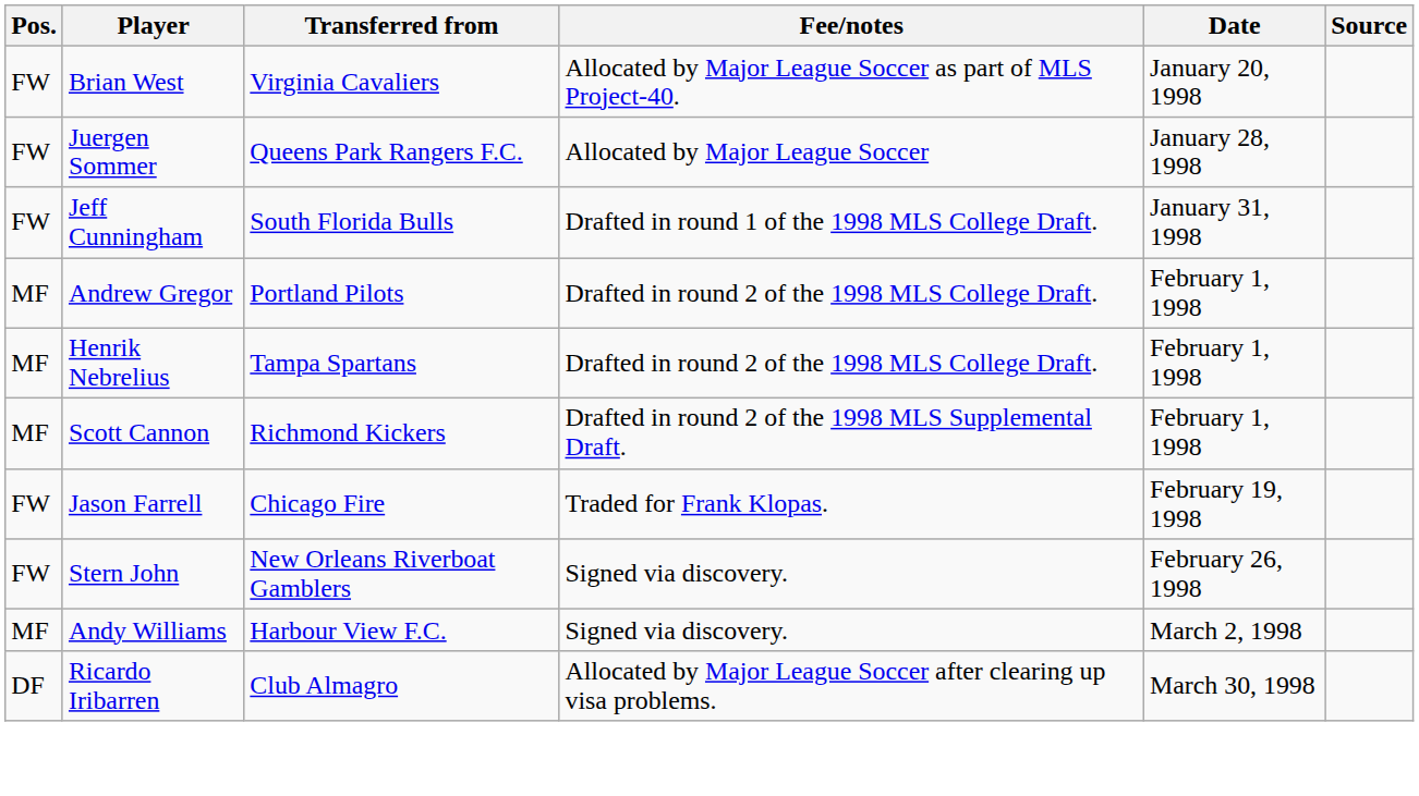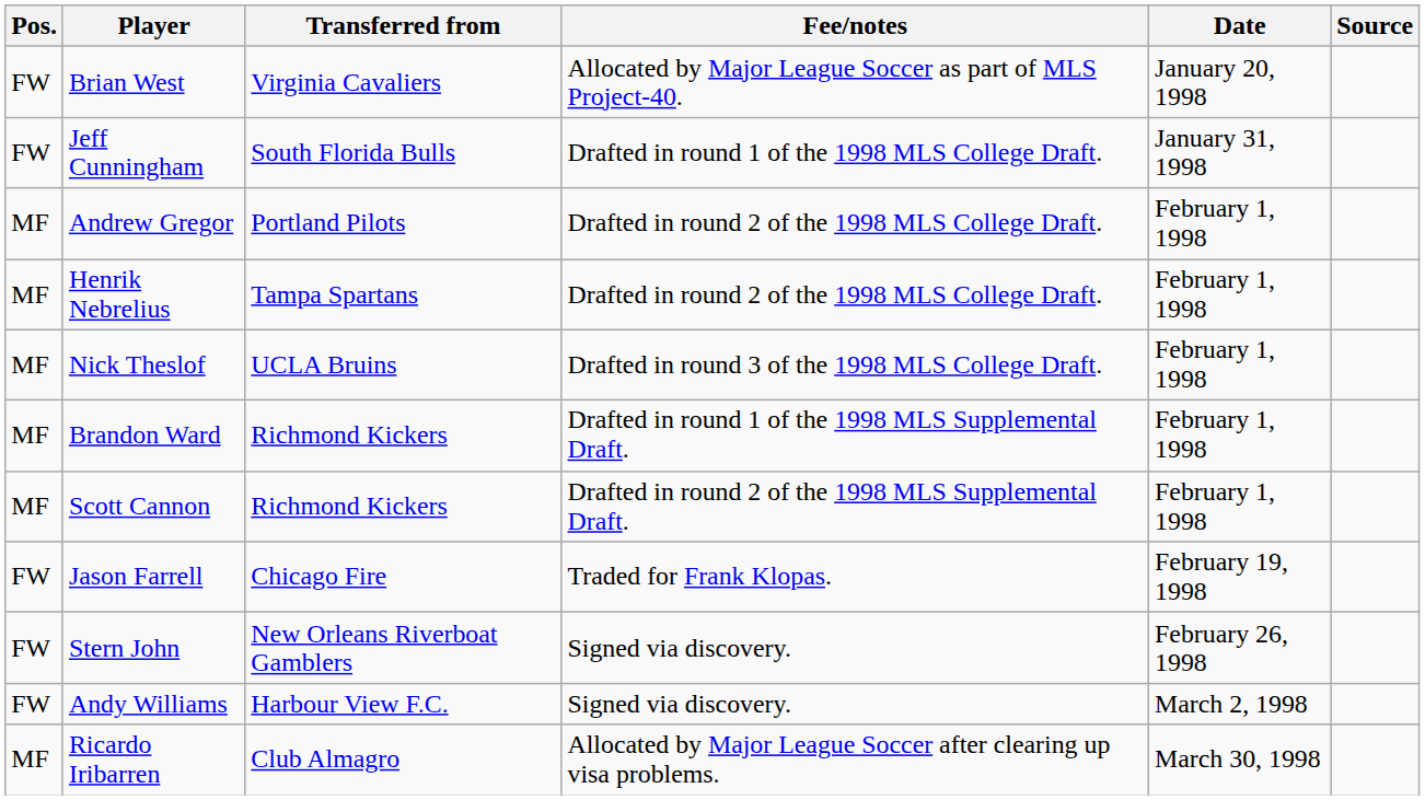- row: FW | Juergen Sommer | Queens Park Rangers F.C. | Allocated by Major League Soccer | January 28, 1998
+ row: MF | Nick Theslof | UCLA Bruins | Drafted in round 3 of the 1998 MLS College Draft. | February 1, 1998
+ row: MF | Brandon Ward | Richmond Kickers | Drafted in round 1 of the 1998 MLS Supplemental Draft. | February 1, 1998
Andy Williams | Pos.: MF -> FW
Ricardo Iribarren | Pos.: DF -> MF
